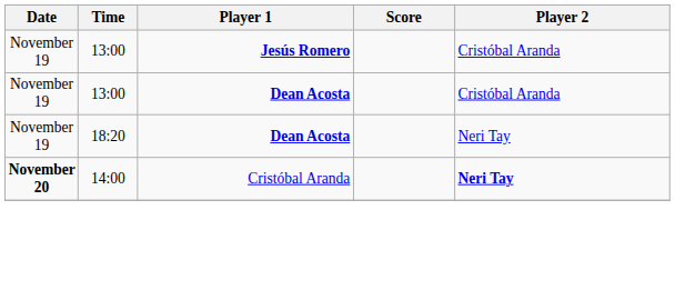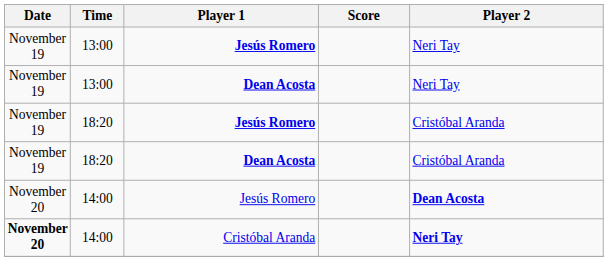13:00 / Jesús Romero | Player 2: Cristóbal Aranda -> Neri Tay
13:00 / Dean Acosta | Player 2: Cristóbal Aranda -> Neri Tay
+ row: November 19 | 18:20 | Jesús Romero | Cristóbal Aranda
18:20 / Dean Acosta | Player 2: Neri Tay -> Cristóbal Aranda
+ row: November 20 | 14:00 | Jesús Romero | Dean Acosta
